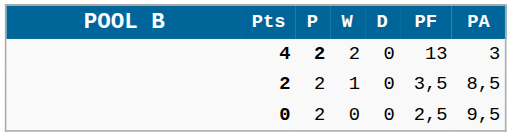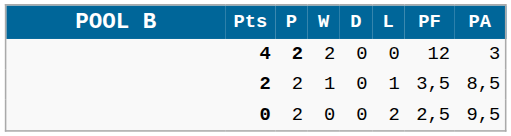+ column: L | 0 | 1 | 2
4 | PF: 13 -> 12
